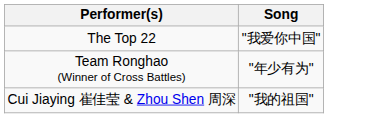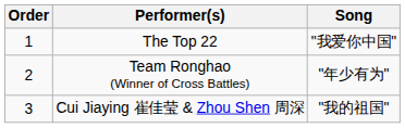+ column: Order | 1 | 2 | 3
